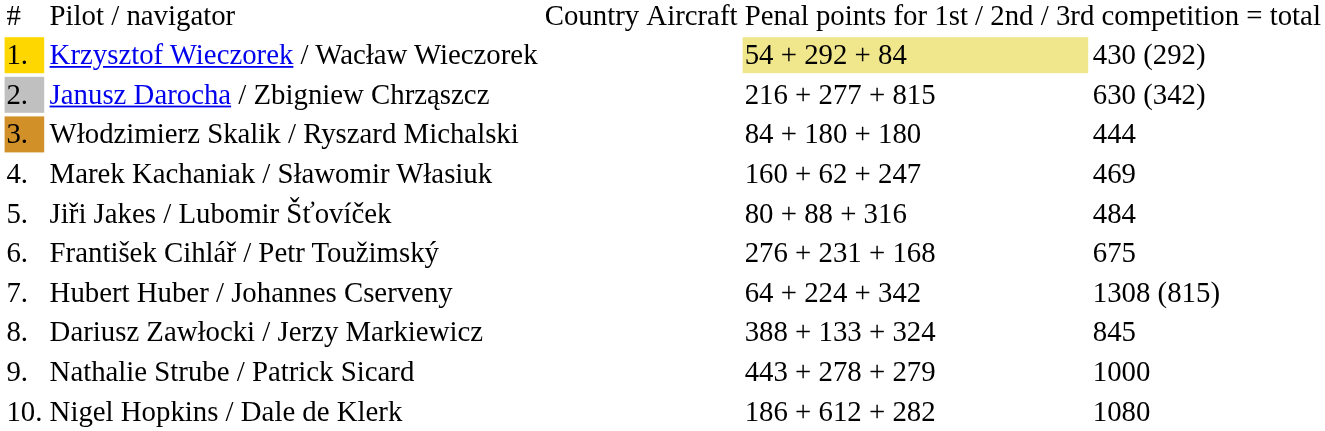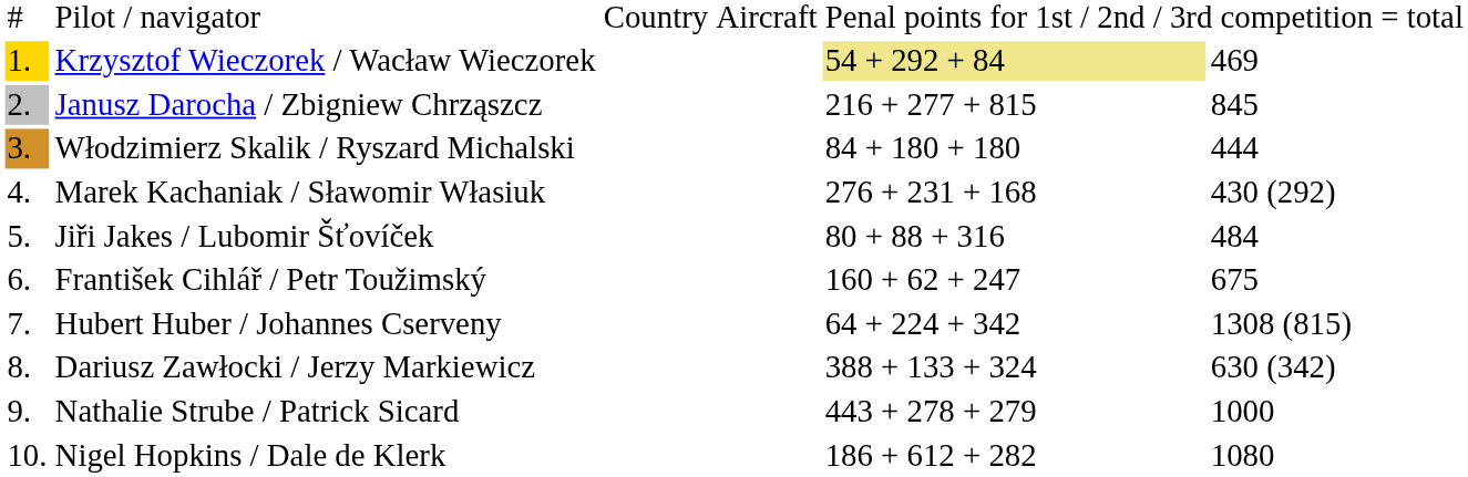Krzysztof Wieczorek / Wacław Wieczorek | column 6: 430 (292) -> 469
Janusz Darocha / Zbigniew Chrząszcz | column 6: 630 (342) -> 845
Marek Kachaniak / Sławomir Własiuk | column 5: 160 + 62 + 247 -> 276 + 231 + 168
Marek Kachaniak / Sławomir Własiuk | column 6: 469 -> 430 (292)
František Cihlář / Petr Toužimský | column 5: 276 + 231 + 168 -> 160 + 62 + 247
Dariusz Zawłocki / Jerzy Markiewicz | column 6: 845 -> 630 (342)
